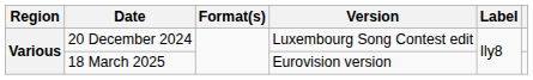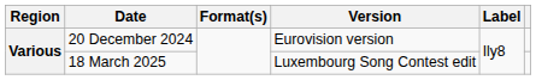20 December 2024 | Version: Luxembourg Song Contest edit -> Eurovision version
18 March 2025 | Version: Eurovision version -> Luxembourg Song Contest edit
